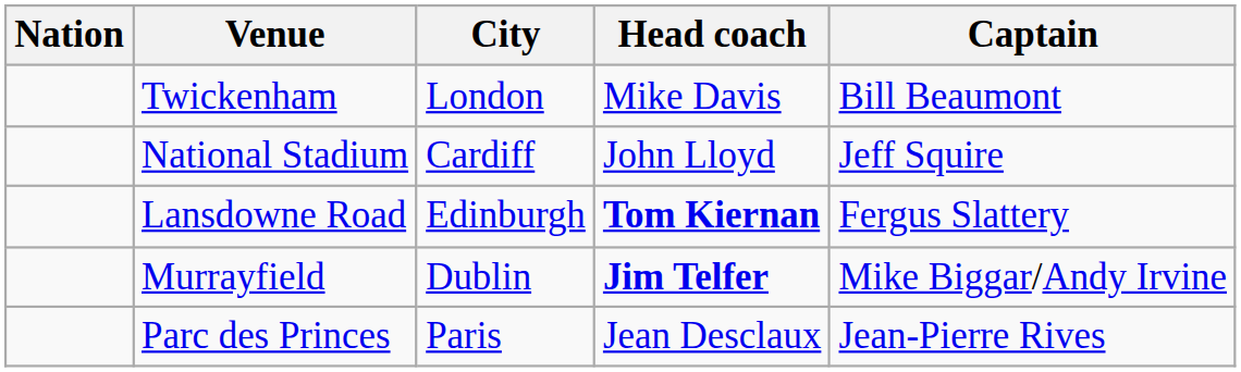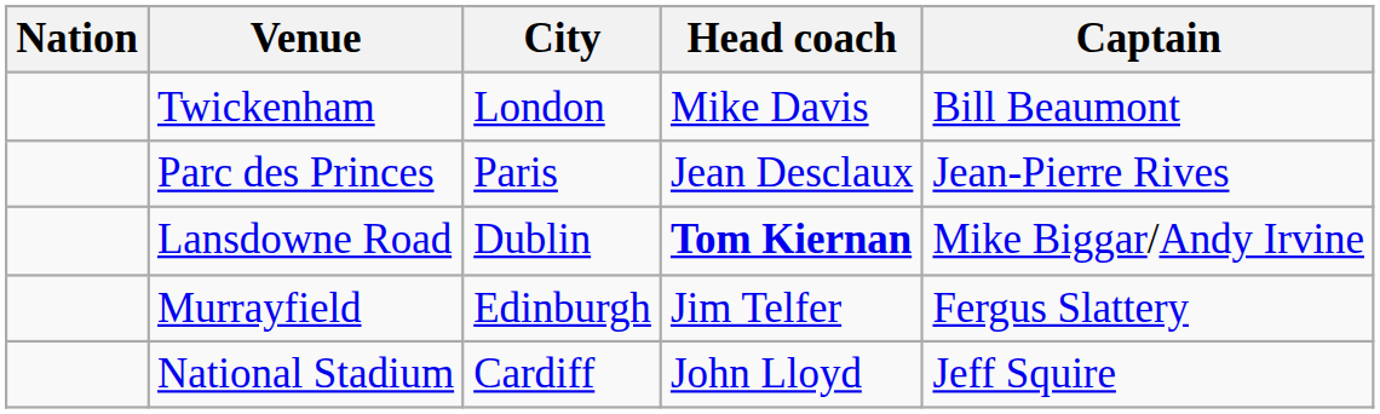rows swapped: Parc des Princes <-> National Stadium
Lansdowne Road | City: Edinburgh -> Dublin
Lansdowne Road | Captain: Fergus Slattery -> Mike Biggar/Andy Irvine
Murrayfield | City: Dublin -> Edinburgh
Murrayfield | Head coach: bold -> normal
Murrayfield | Captain: Mike Biggar/Andy Irvine -> Fergus Slattery
